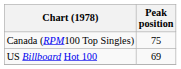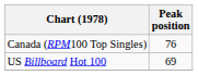Canada (RPM100 Top Singles) | Peak position: 75 -> 76
